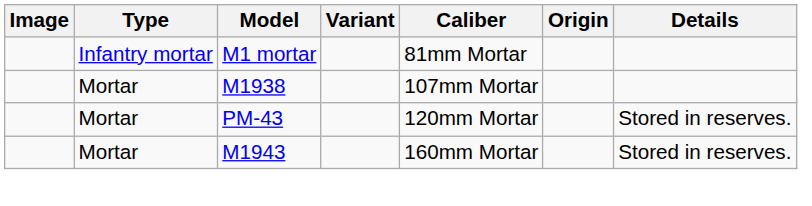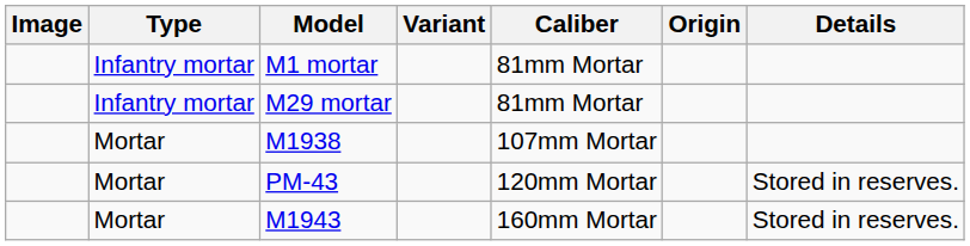+ row: Infantry mortar | M29 mortar | 81mm Mortar
